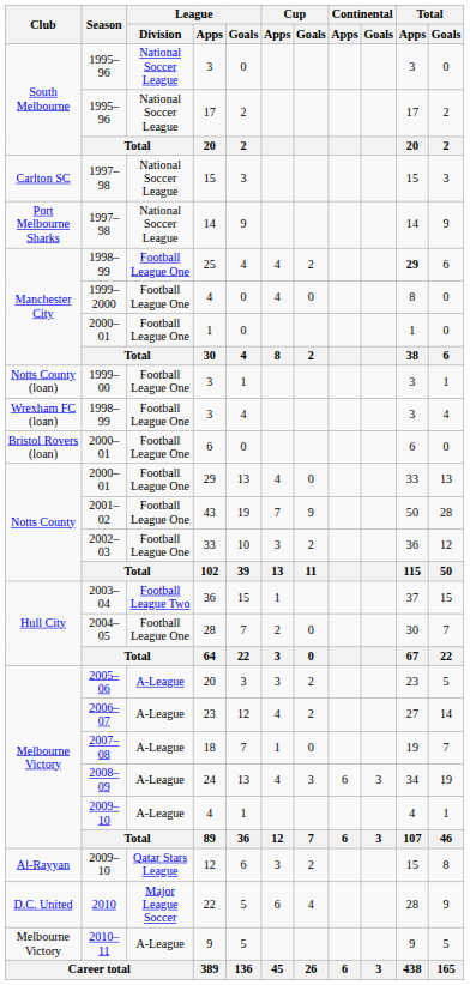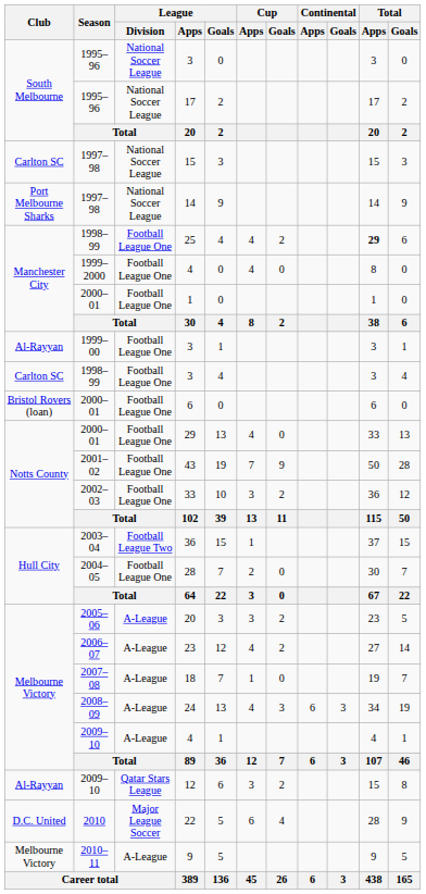1999–00 / 3 | Club: Notts County (loan) -> Al-Rayyan
1998–99 / 3 | Club: Wrexham FC (loan) -> Carlton SC
